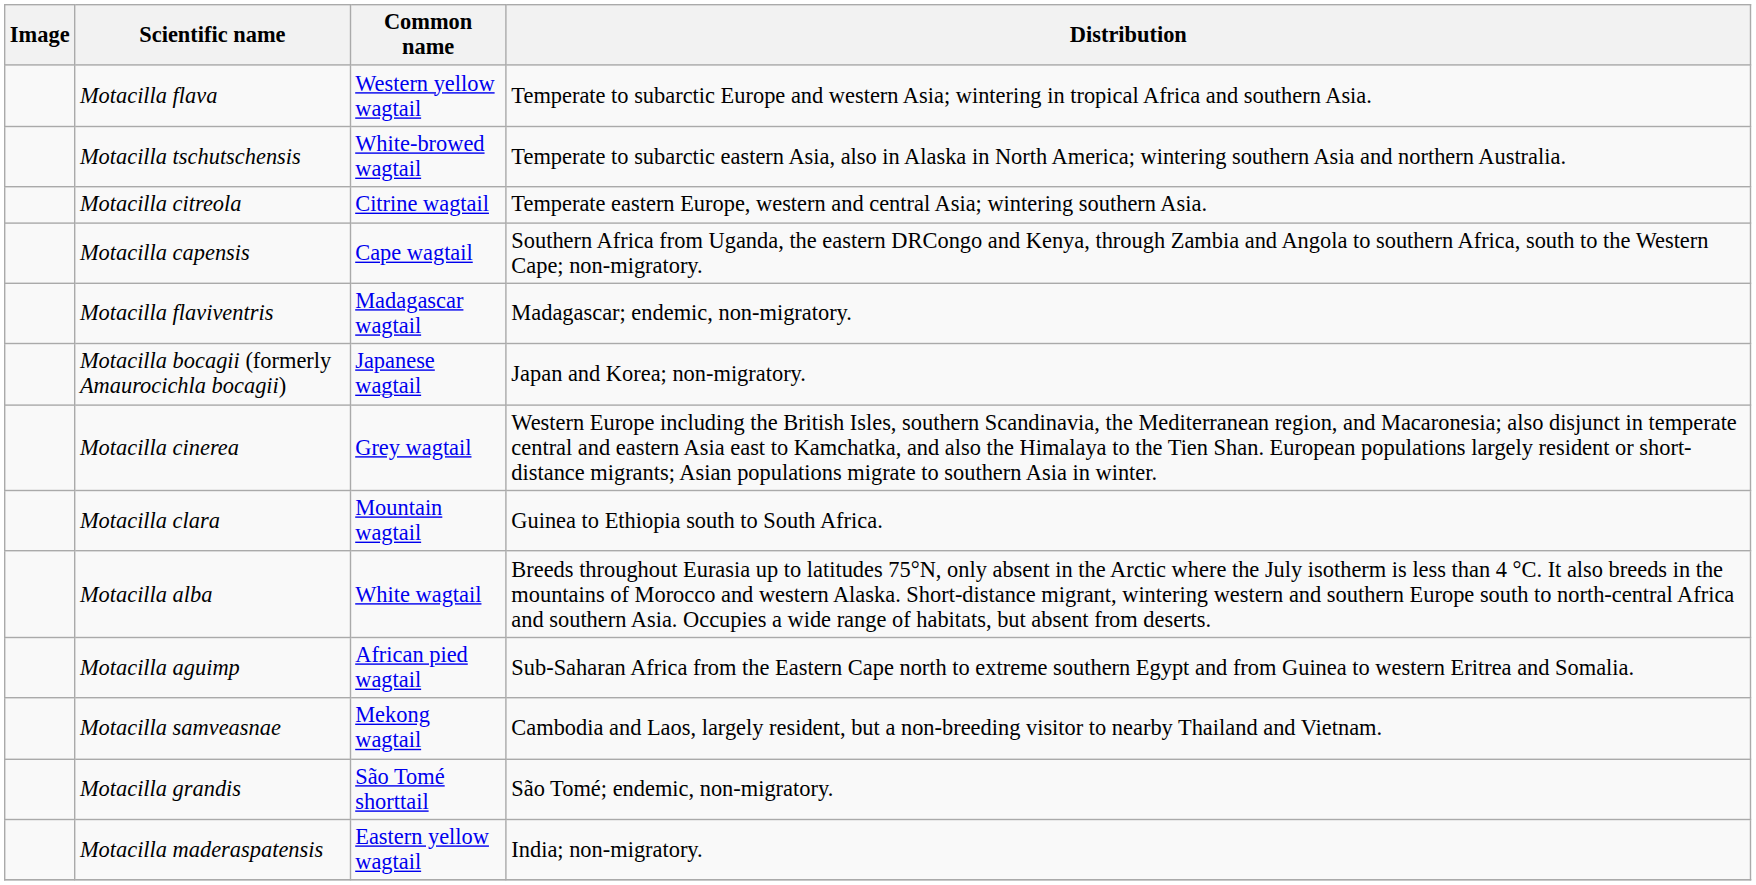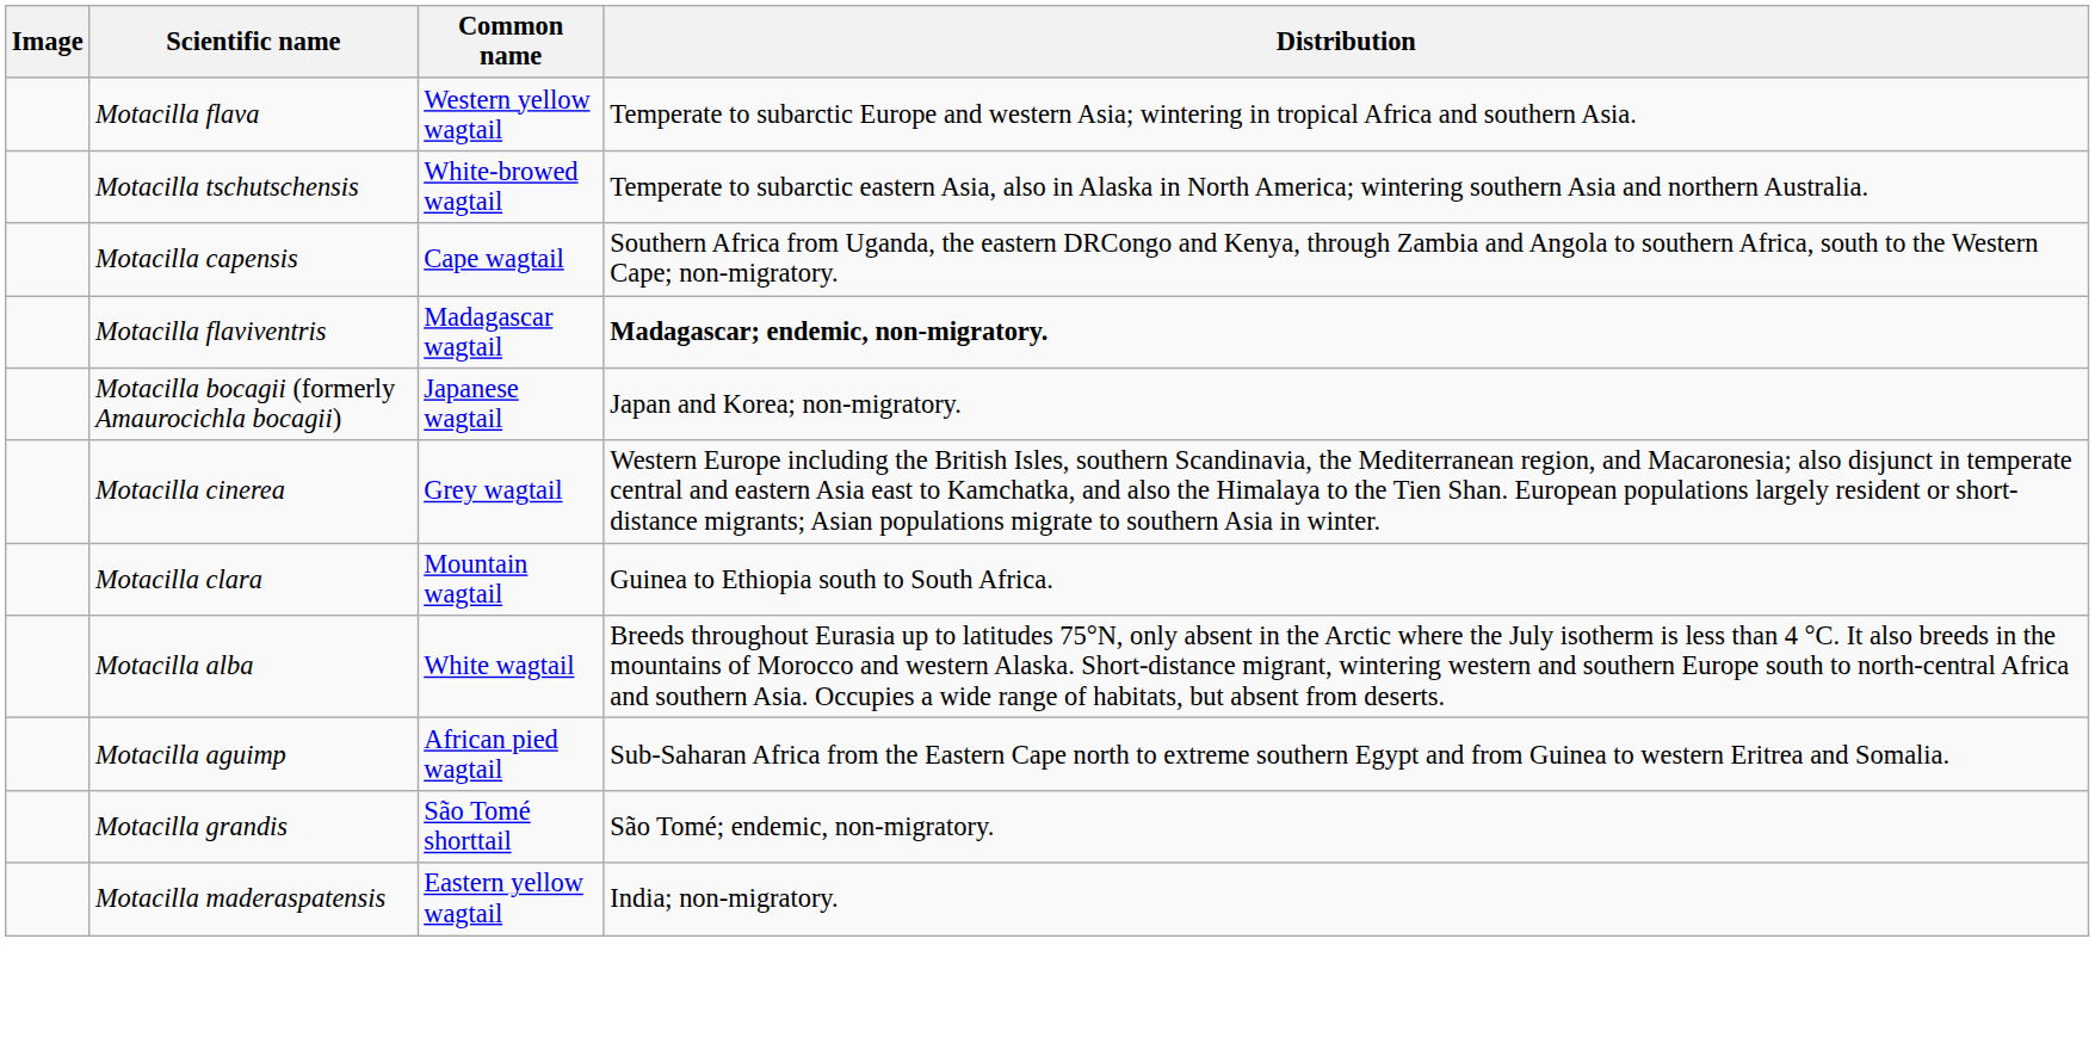- row: Motacilla citreola | Citrine wagtail | Temperate eastern Europe, western and central Asia; wintering southern Asia.
Motacilla flaviventris | Distribution: normal -> bold
- row: Motacilla samveasnae | Mekong wagtail | Cambodia and Laos, largely resident, but a non-breeding visitor to nearby Thailand and Vietnam.
